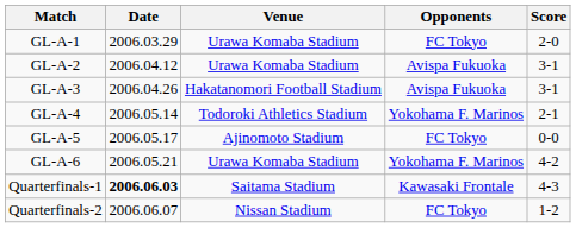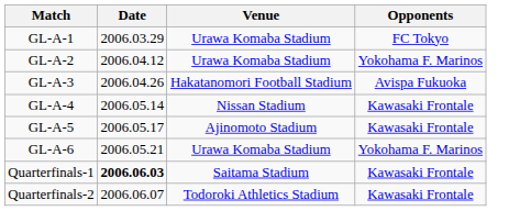- column: Score | 2-0 | 3-1 | 3-1 | 2-1 | 0-0 | 4-2 | 4-3 | 1-2
GL-A-2 | Opponents: Avispa Fukuoka -> Yokohama F. Marinos
GL-A-4 | Venue: Todoroki Athletics Stadium -> Nissan Stadium
GL-A-4 | Opponents: Yokohama F. Marinos -> Kawasaki Frontale
GL-A-5 | Opponents: FC Tokyo -> Kawasaki Frontale
Quarterfinals-2 | Venue: Nissan Stadium -> Todoroki Athletics Stadium
Quarterfinals-2 | Opponents: FC Tokyo -> Kawasaki Frontale
